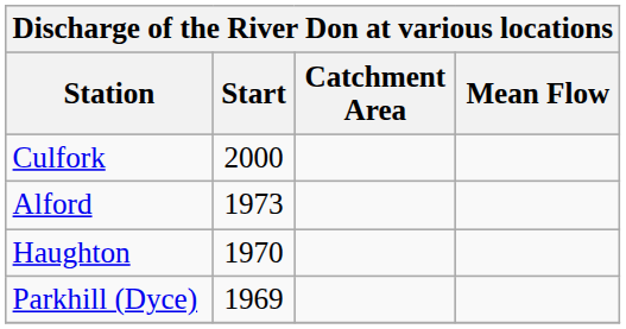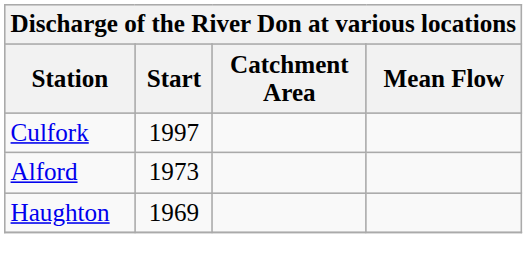Culfork | Start: 2000 -> 1997
Haughton | Start: 1970 -> 1969
- row: Parkhill (Dyce) | 1969
